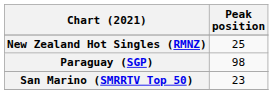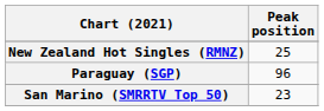Paraguay (SGP) | Peak position: 98 -> 96
